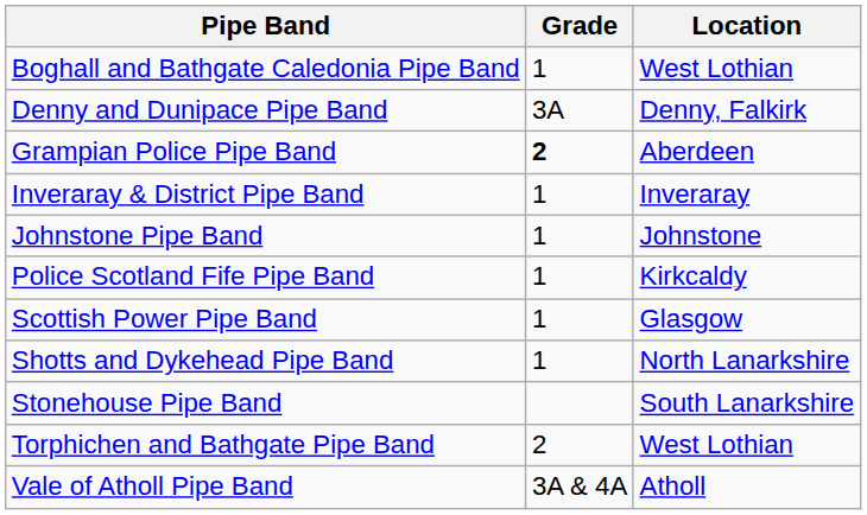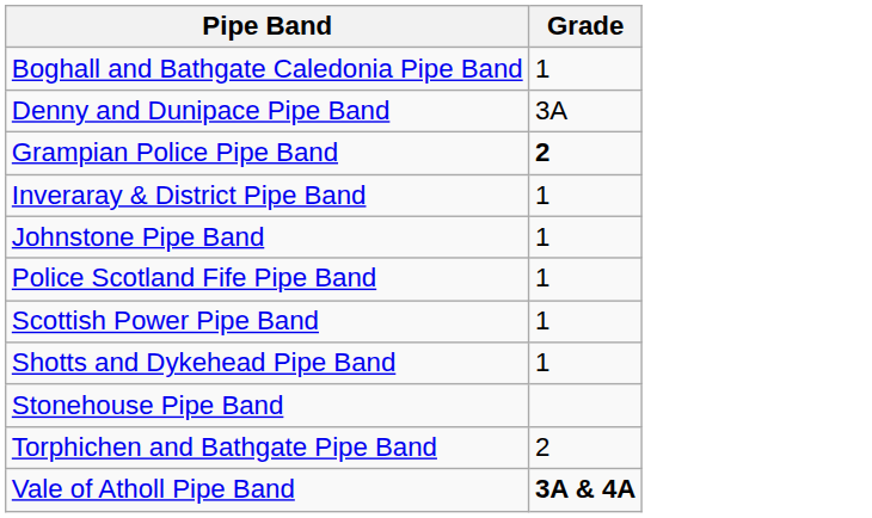- column: Location | West Lothian | Denny, Falkirk | Aberdeen | Inveraray | Johnstone | Kirkcaldy | Glasgow | North Lanarkshire | South Lanarkshire | West Lothian | Atholl
Vale of Atholl Pipe Band | Grade: normal -> bold
